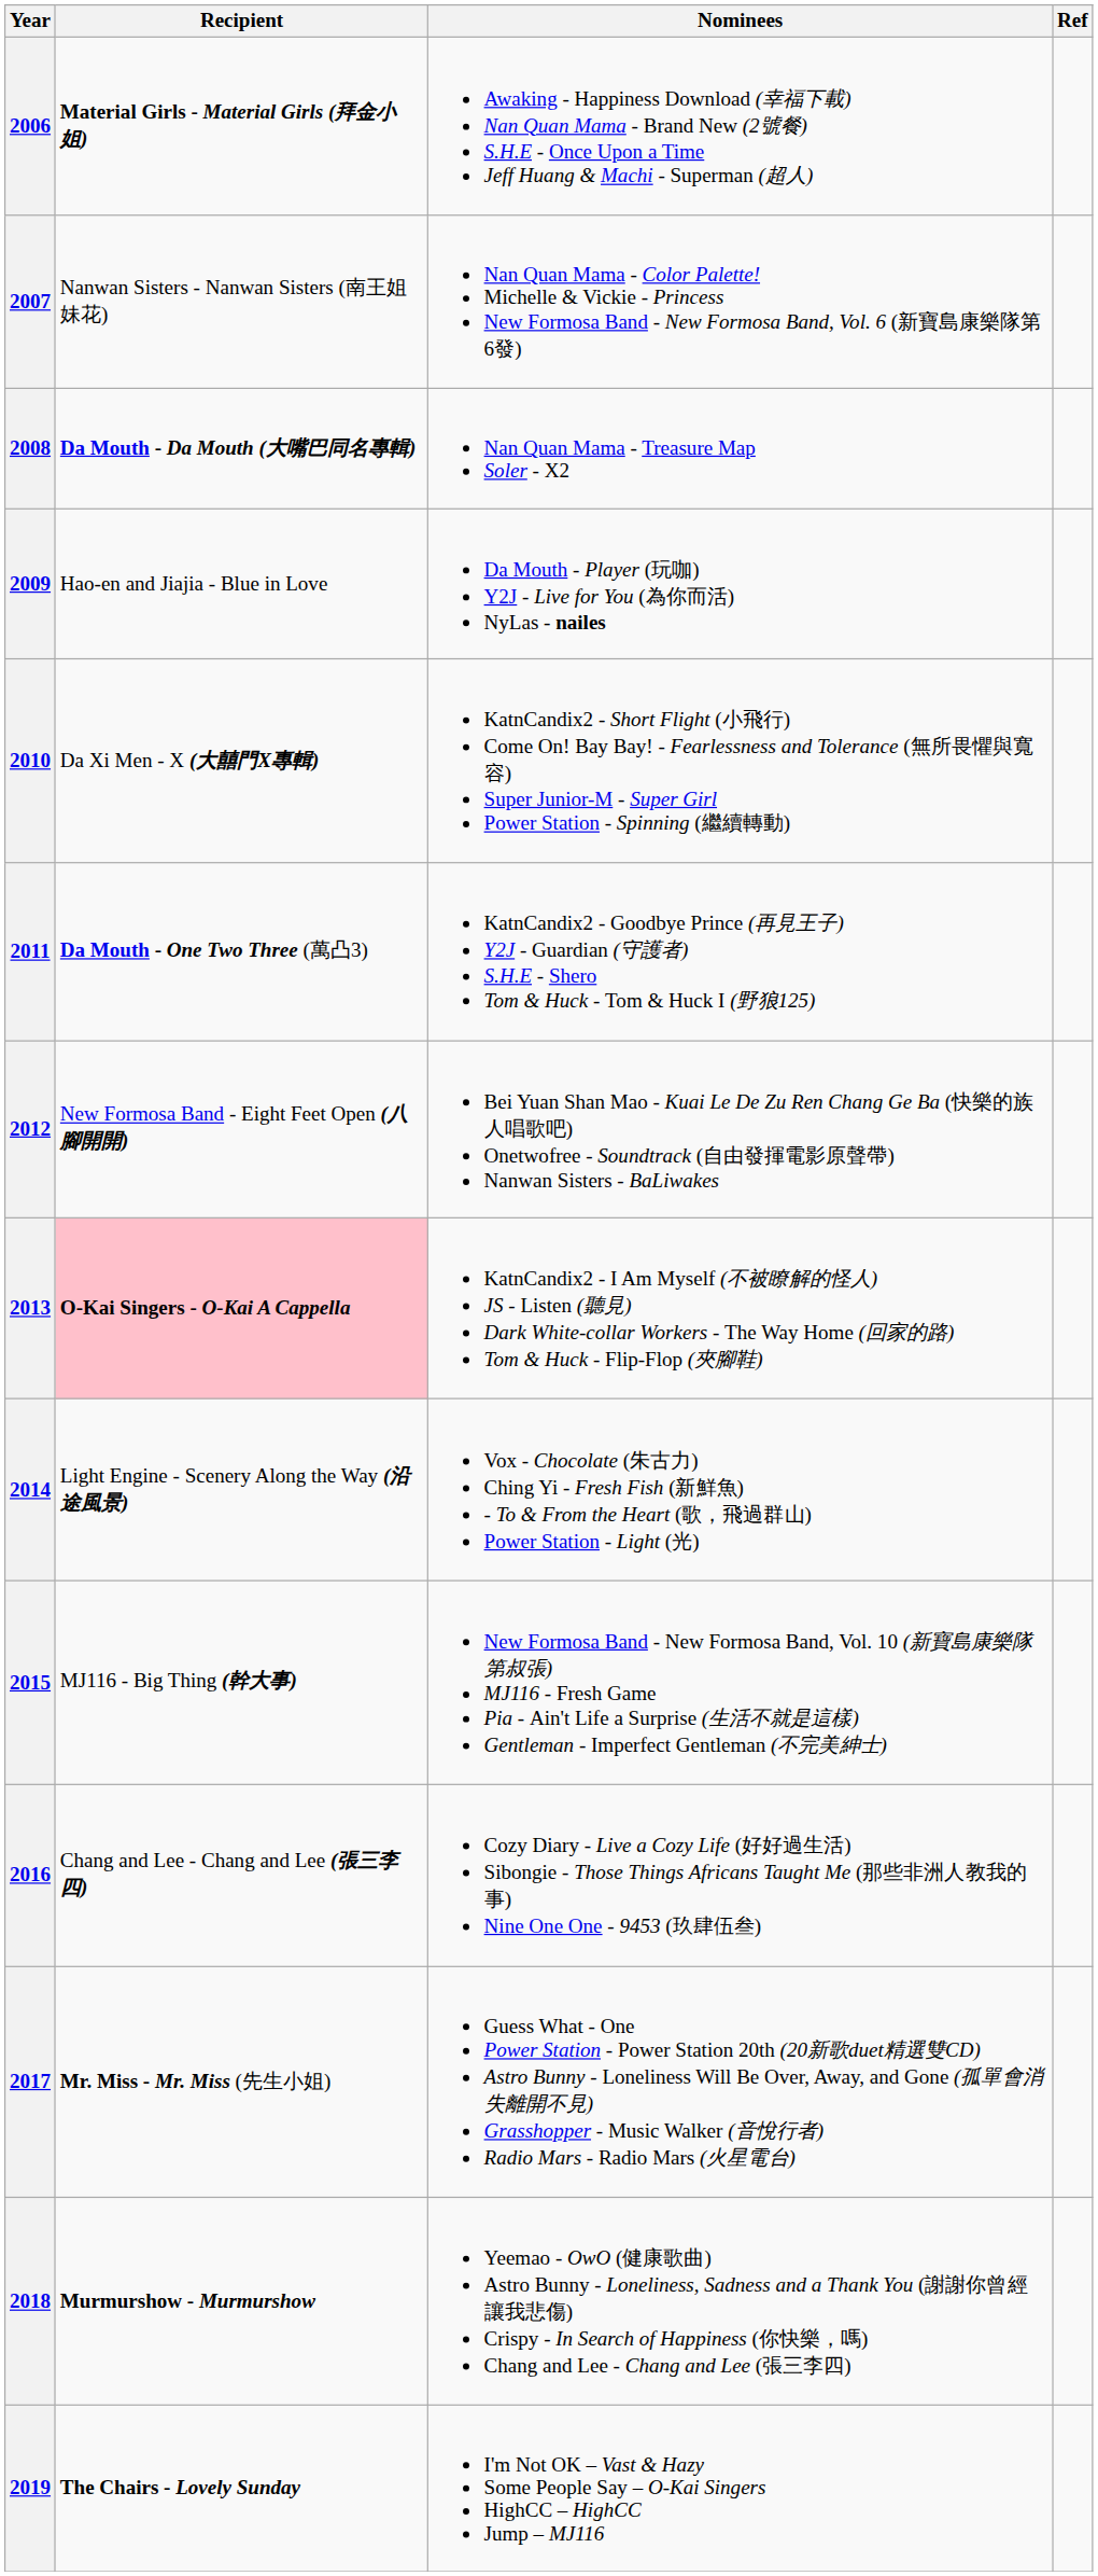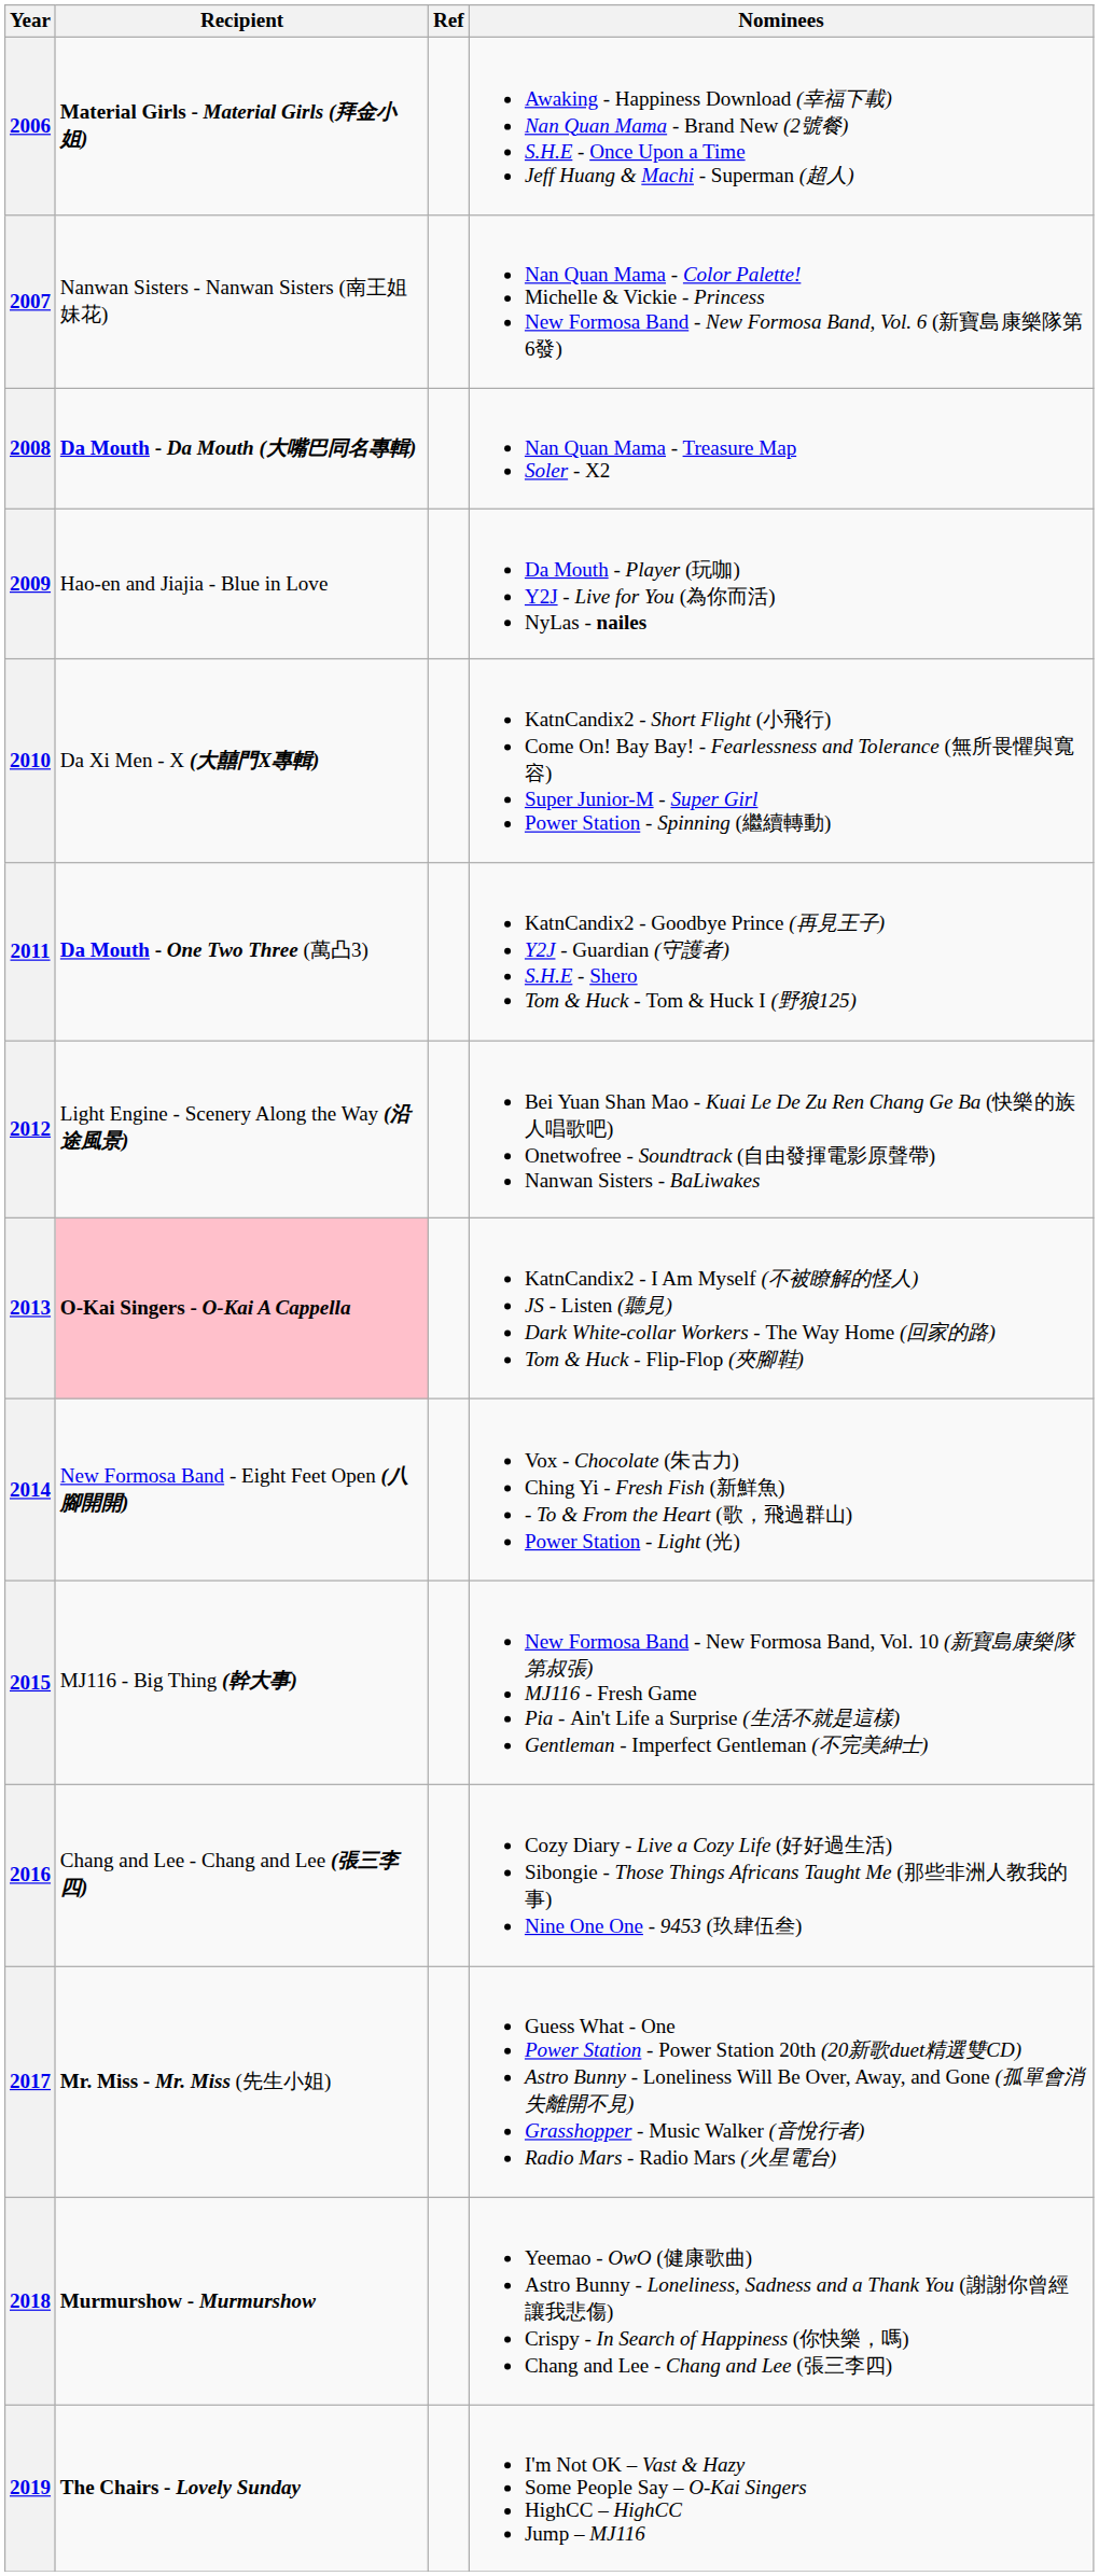columns swapped: Nominees <-> Ref
2012 | Recipient: New Formosa Band - Eight Feet Open (八腳開開) -> Light Engine - Scenery Along the Way (沿途風景)
2014 | Recipient: Light Engine - Scenery Along the Way (沿途風景) -> New Formosa Band - Eight Feet Open (八腳開開)
